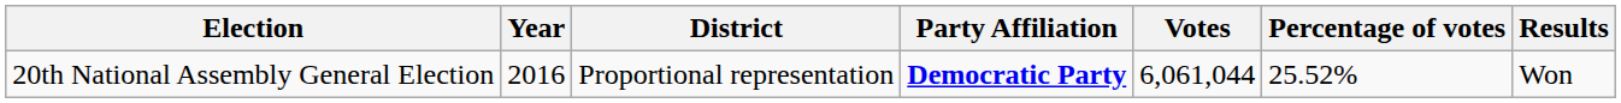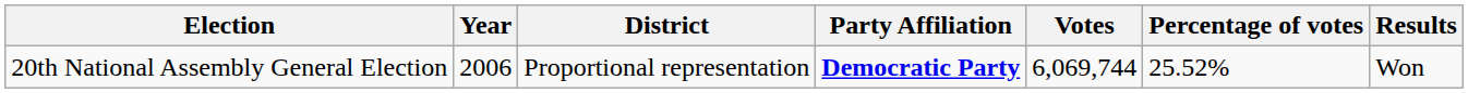20th National Assembly General Election | Year: 2016 -> 2006
20th National Assembly General Election | Votes: 6,061,044 -> 6,069,744
